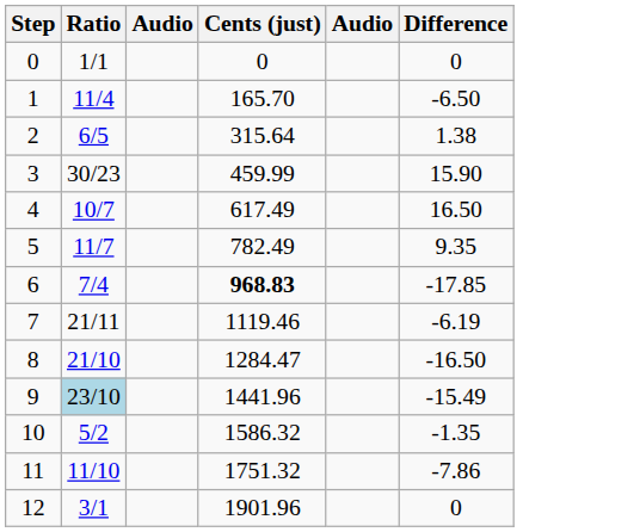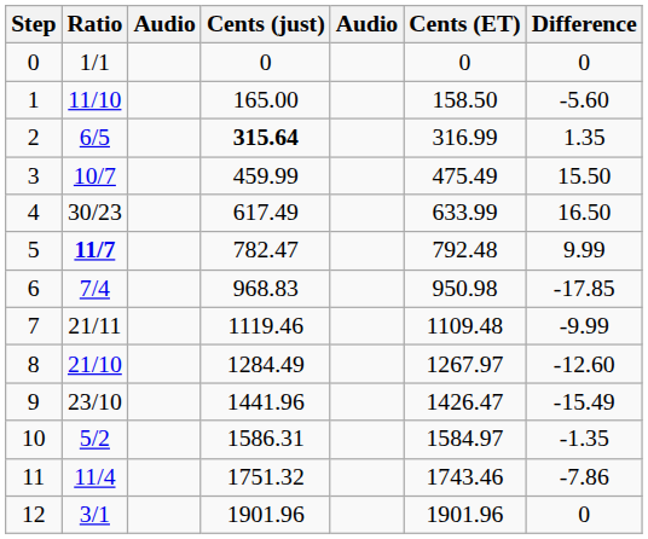+ column: Cents (ET) | 0 | 158.50 | 316.99 | 475.49 | 633.99 | 792.48 | 950.98 | 1109.48 | 1267.97 | 1426.47 | 1584.97 | 1743.46 | 1901.96
1 | Ratio: 11/4 -> 11/10
1 | Cents (just): 165.70 -> 165.00
1 | Difference: -6.50 -> -5.60
2 | Cents (just): normal -> bold
2 | Difference: 1.38 -> 1.35
3 | Ratio: 30/23 -> 10/7
3 | Difference: 15.90 -> 15.50
4 | Ratio: 10/7 -> 30/23
5 | Ratio: normal -> bold
5 | Cents (just): 782.49 -> 782.47
5 | Difference: 9.35 -> 9.99
6 | Cents (just): bold -> normal
7 | Difference: -6.19 -> -9.99
8 | Cents (just): 1284.47 -> 1284.49
8 | Difference: -16.50 -> -12.60
9 | Ratio: lightblue background -> no background
10 | Cents (just): 1586.32 -> 1586.31
11 | Ratio: 11/10 -> 11/4
